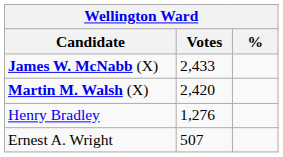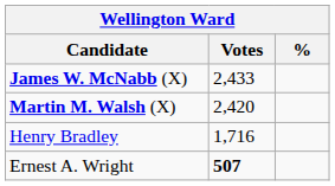Henry Bradley | Votes: 1,276 -> 1,716
Ernest A. Wright | Votes: normal -> bold
